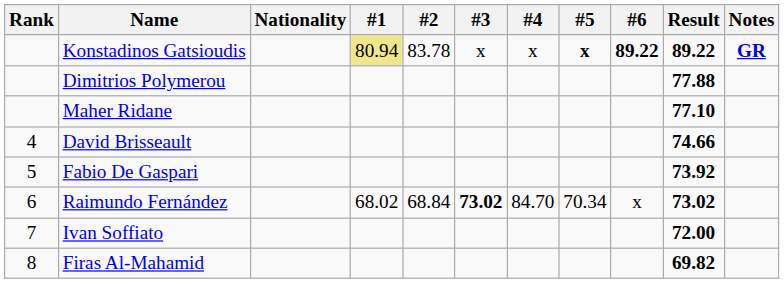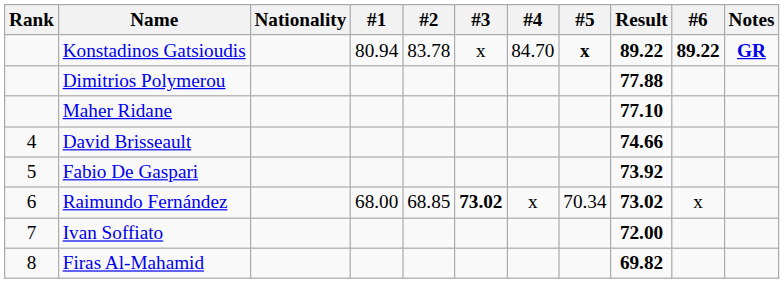columns swapped: #6 <-> Result
Konstadinos Gatsioudis | #1: khaki background -> no background
Konstadinos Gatsioudis | #4: x -> 84.70
Raimundo Fernández | #1: 68.02 -> 68.00
Raimundo Fernández | #2: 68.84 -> 68.85
Raimundo Fernández | #4: 84.70 -> x
